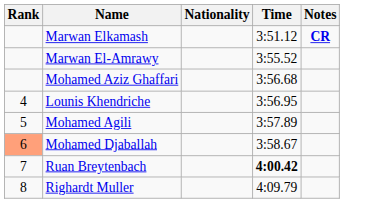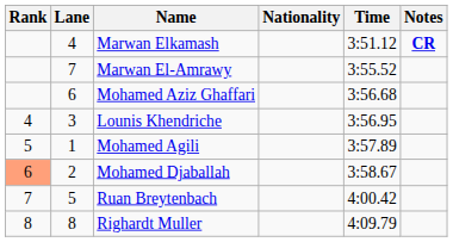+ column: Lane | 4 | 7 | 6 | 3 | 1 | 2 | 5 | 8
Ruan Breytenbach | Time: bold -> normal
